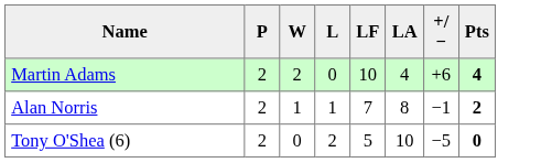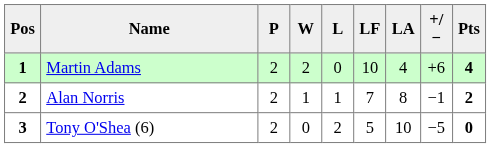+ column: Pos | 1 | 2 | 3
